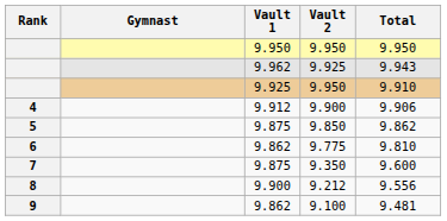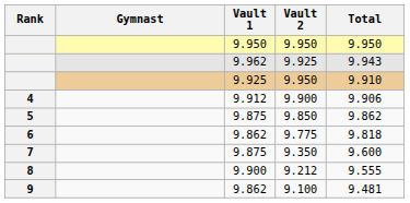9.775 | Total: 9.810 -> 9.818
9.212 | Total: 9.556 -> 9.555
